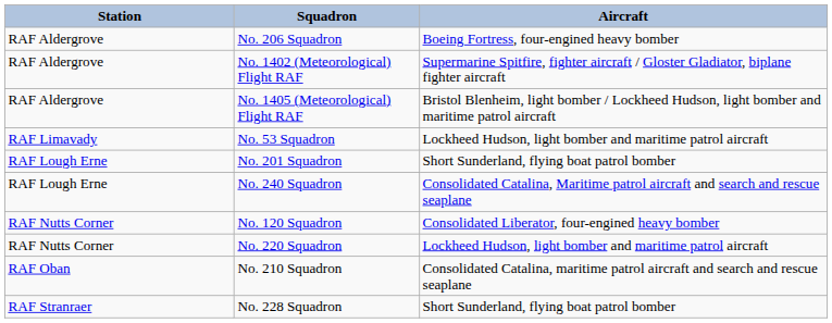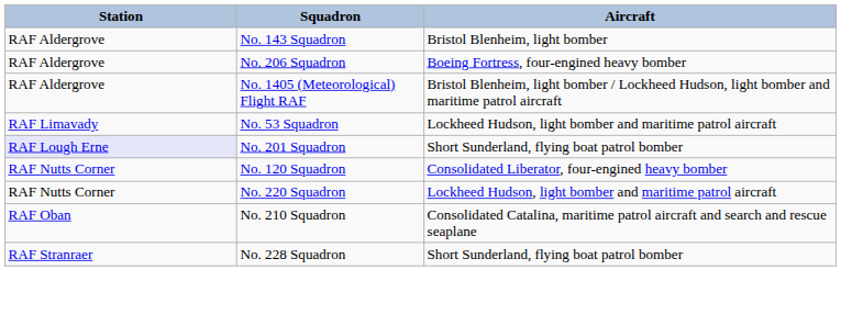+ row: RAF Aldergrove | No. 143 Squadron | Bristol Blenheim, light bomber
- row: RAF Aldergrove | No. 1402 (Meteorological) Flight RAF | Supermarine Spitfire, fighter aircraft / Gloster Gladiator, biplane fighter aircraft
No. 201 Squadron | Station: no background -> lavender background
- row: RAF Lough Erne | No. 240 Squadron | Consolidated Catalina, Maritime patrol aircraft and search and rescue seaplane
